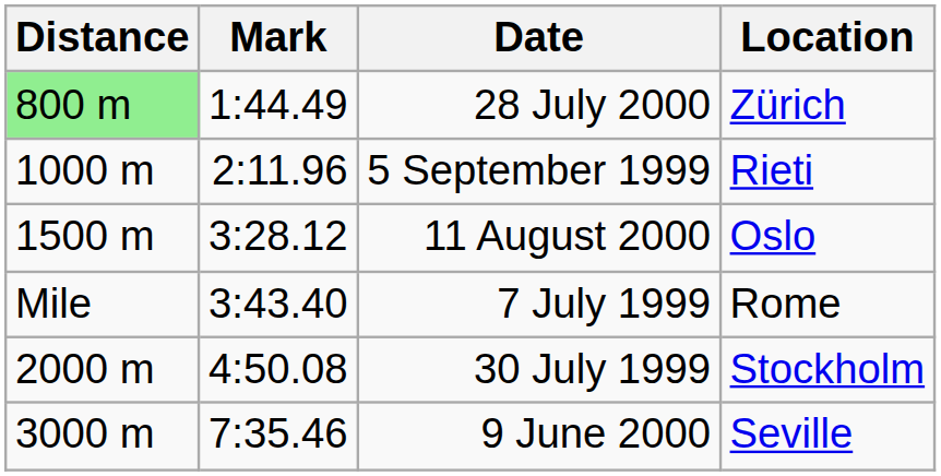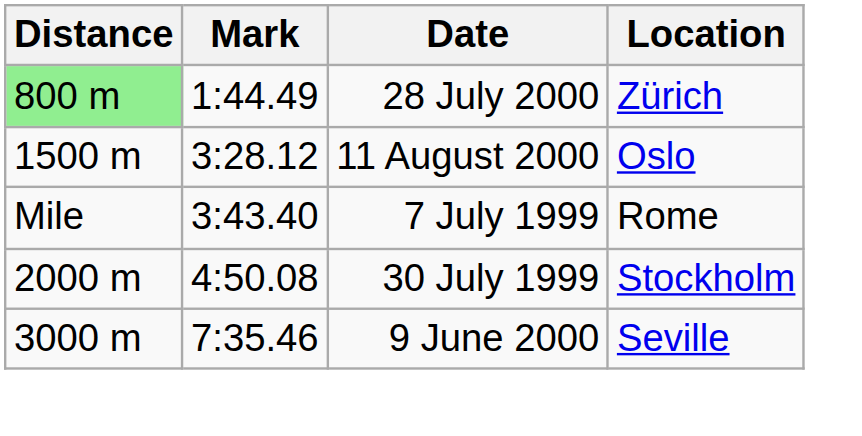- row: 1000 m | 2:11.96 | 5 September 1999 | Rieti
